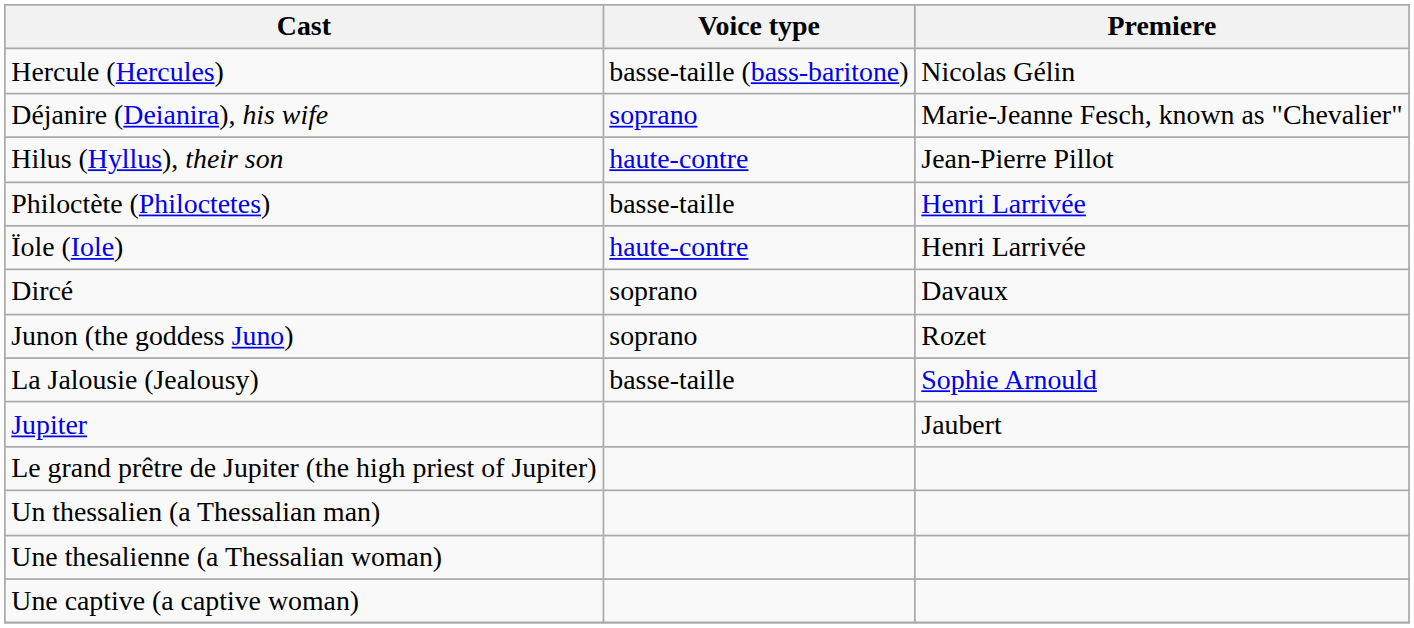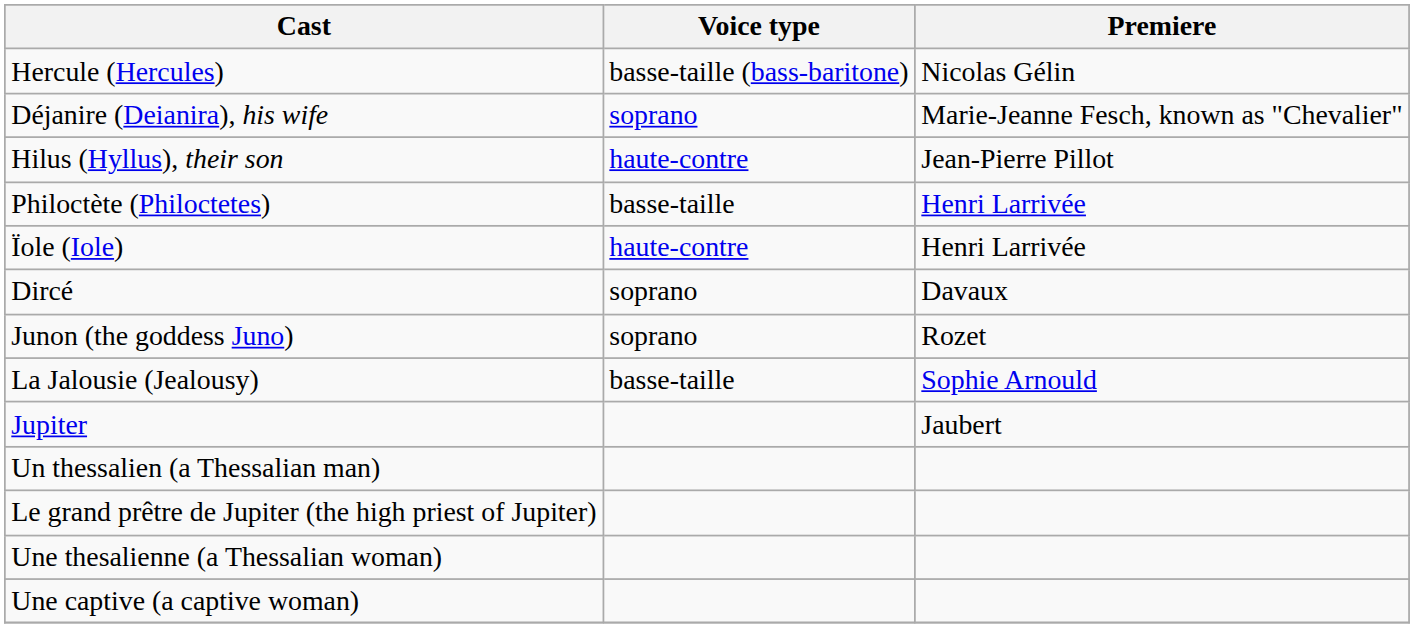rows swapped: Le grand prêtre de Jupiter (the high priest of Jupiter) <-> Un thessalien (a Thessalian man)
